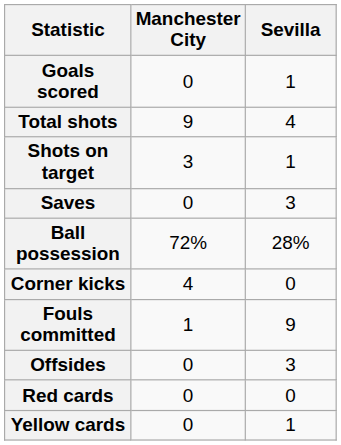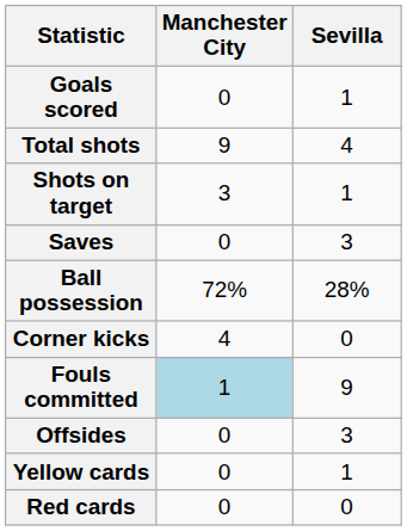Fouls committed | Manchester City: no background -> lightblue background
rows swapped: Yellow cards <-> Red cards
